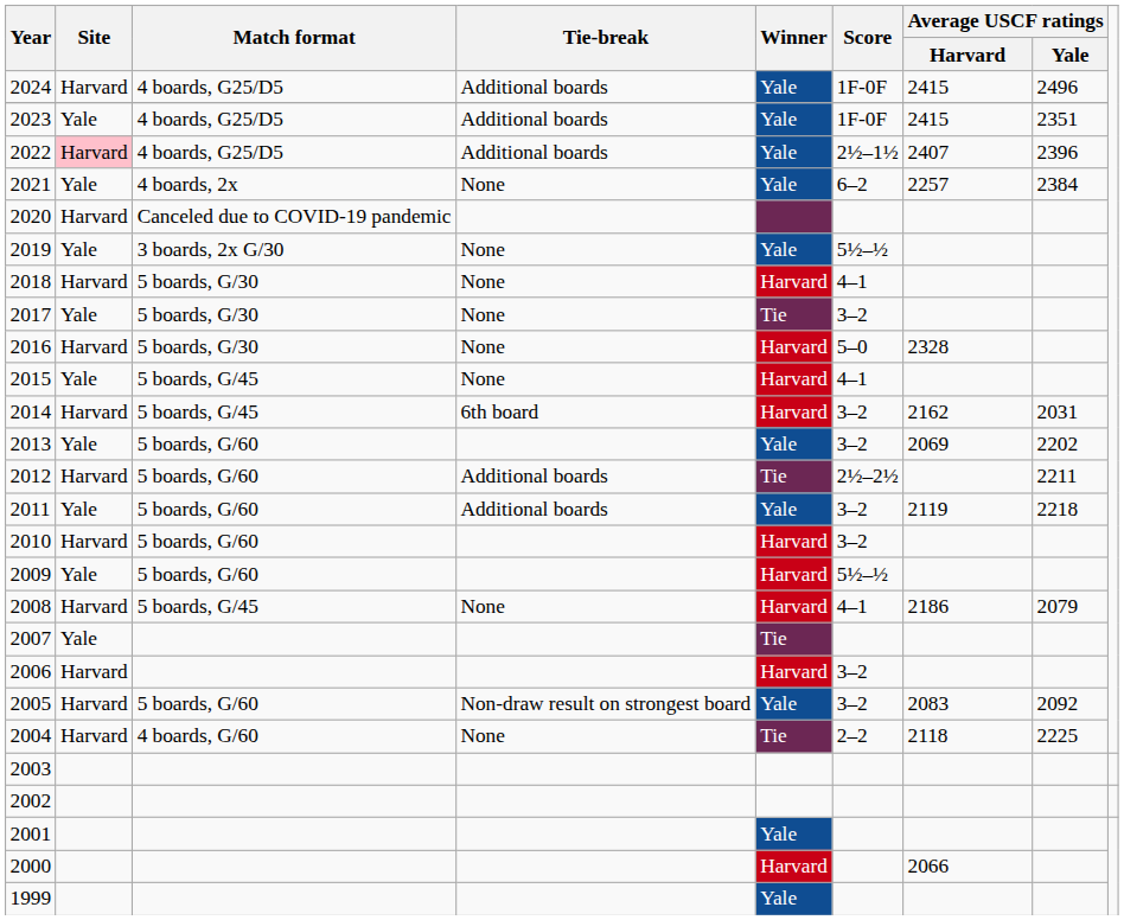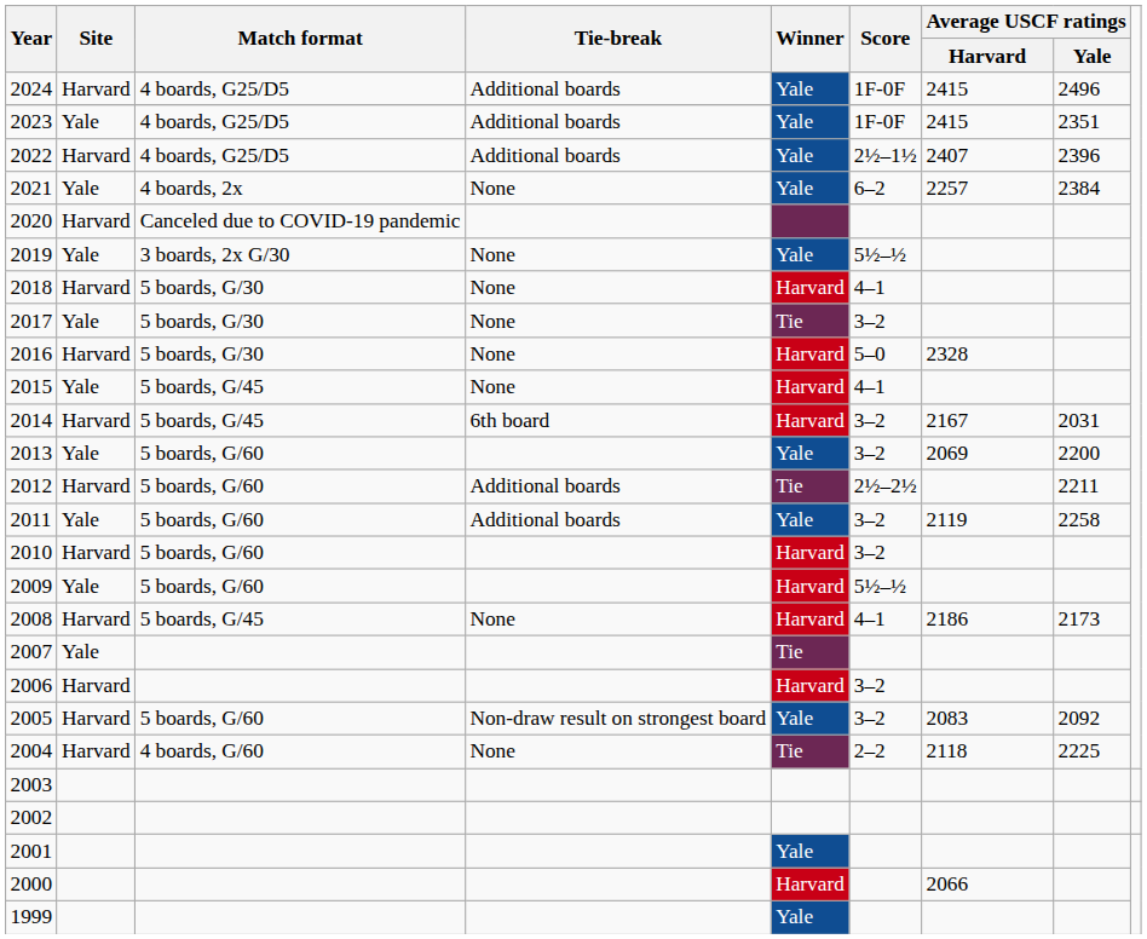2022 | Site: pink background -> no background
2014 | Average USCF ratings / Harvard: 2162 -> 2167
2013 | Average USCF ratings / Yale: 2202 -> 2200
2011 | Average USCF ratings / Yale: 2218 -> 2258
2008 | Average USCF ratings / Yale: 2079 -> 2173
